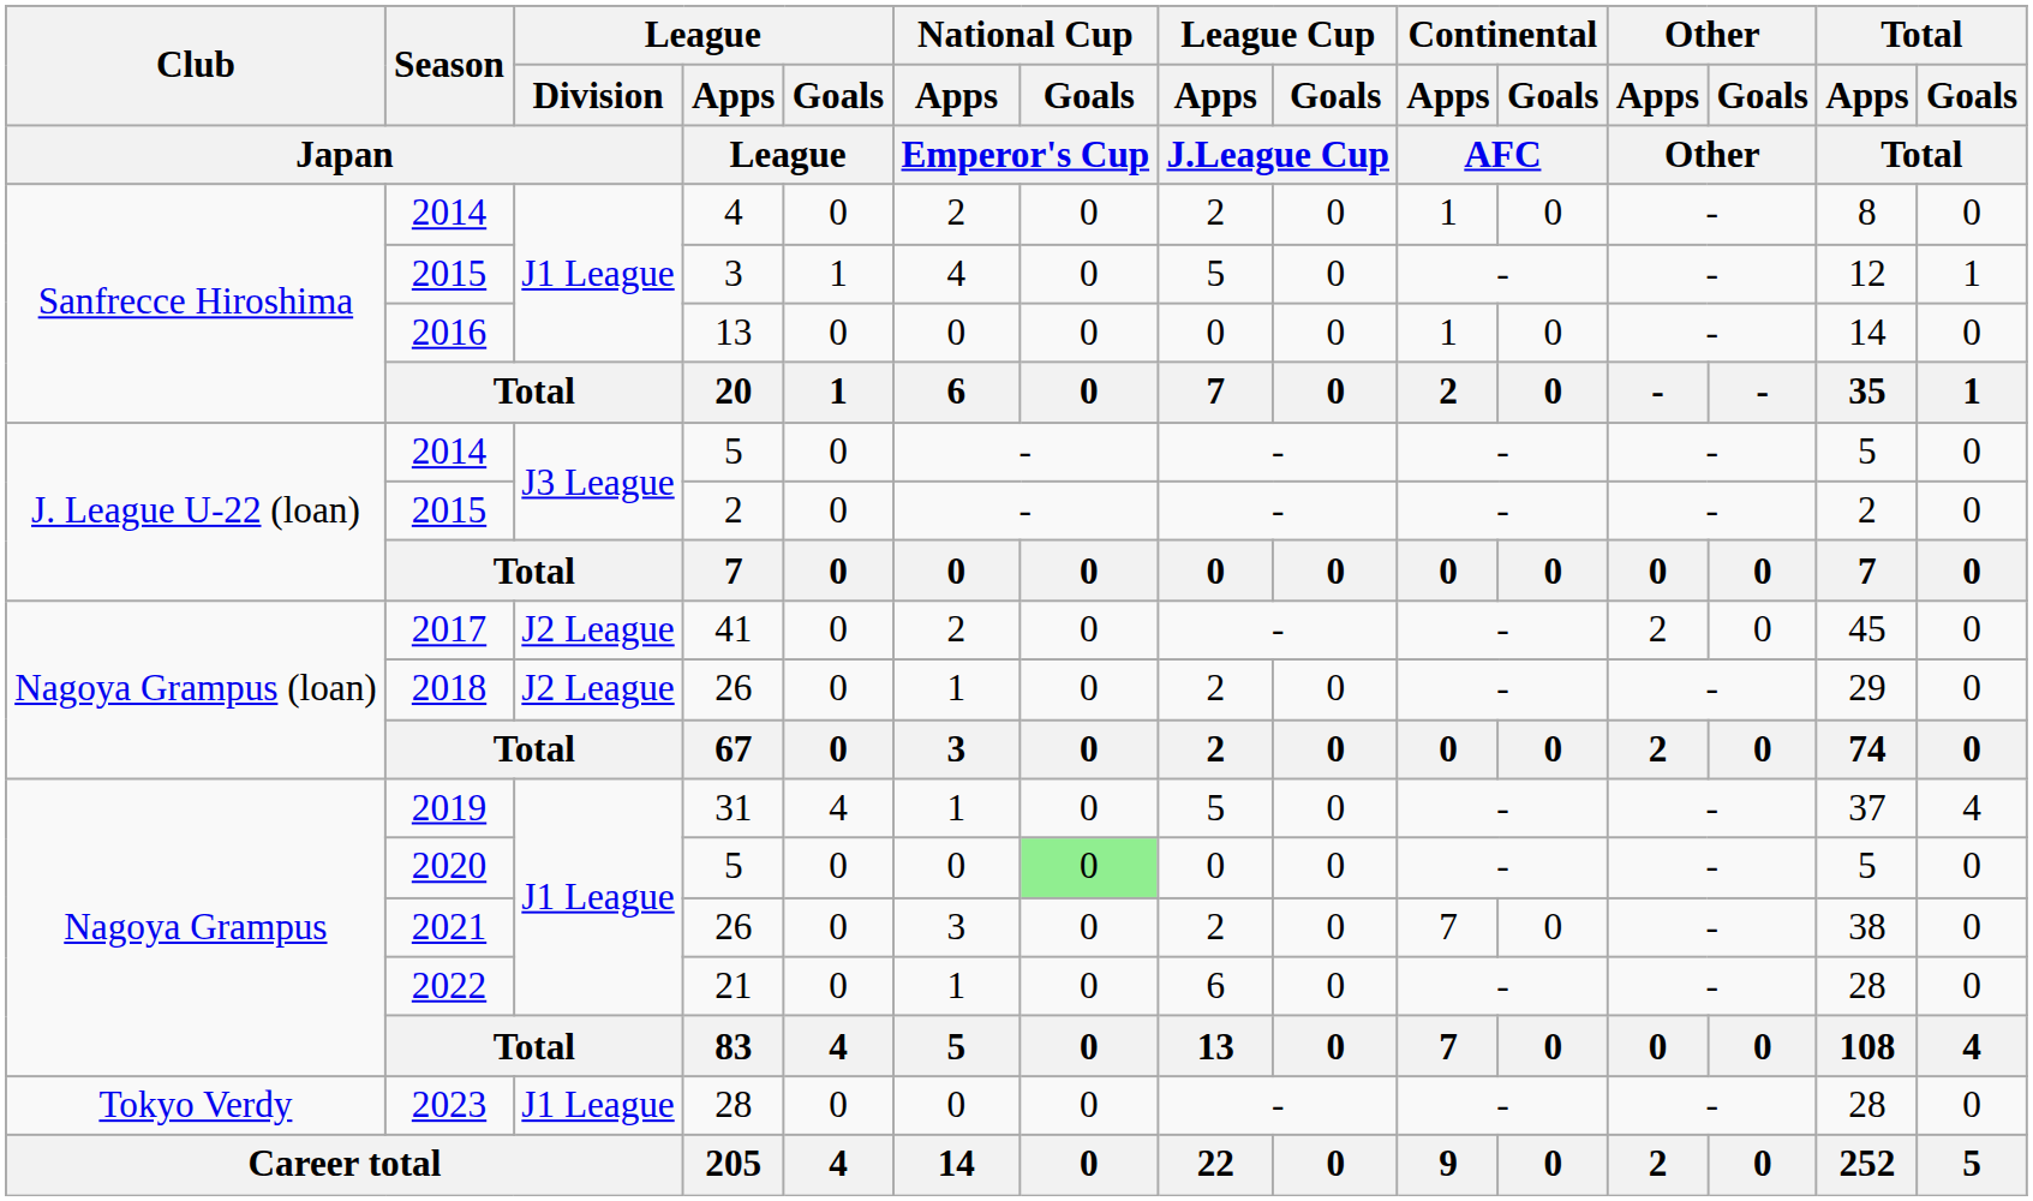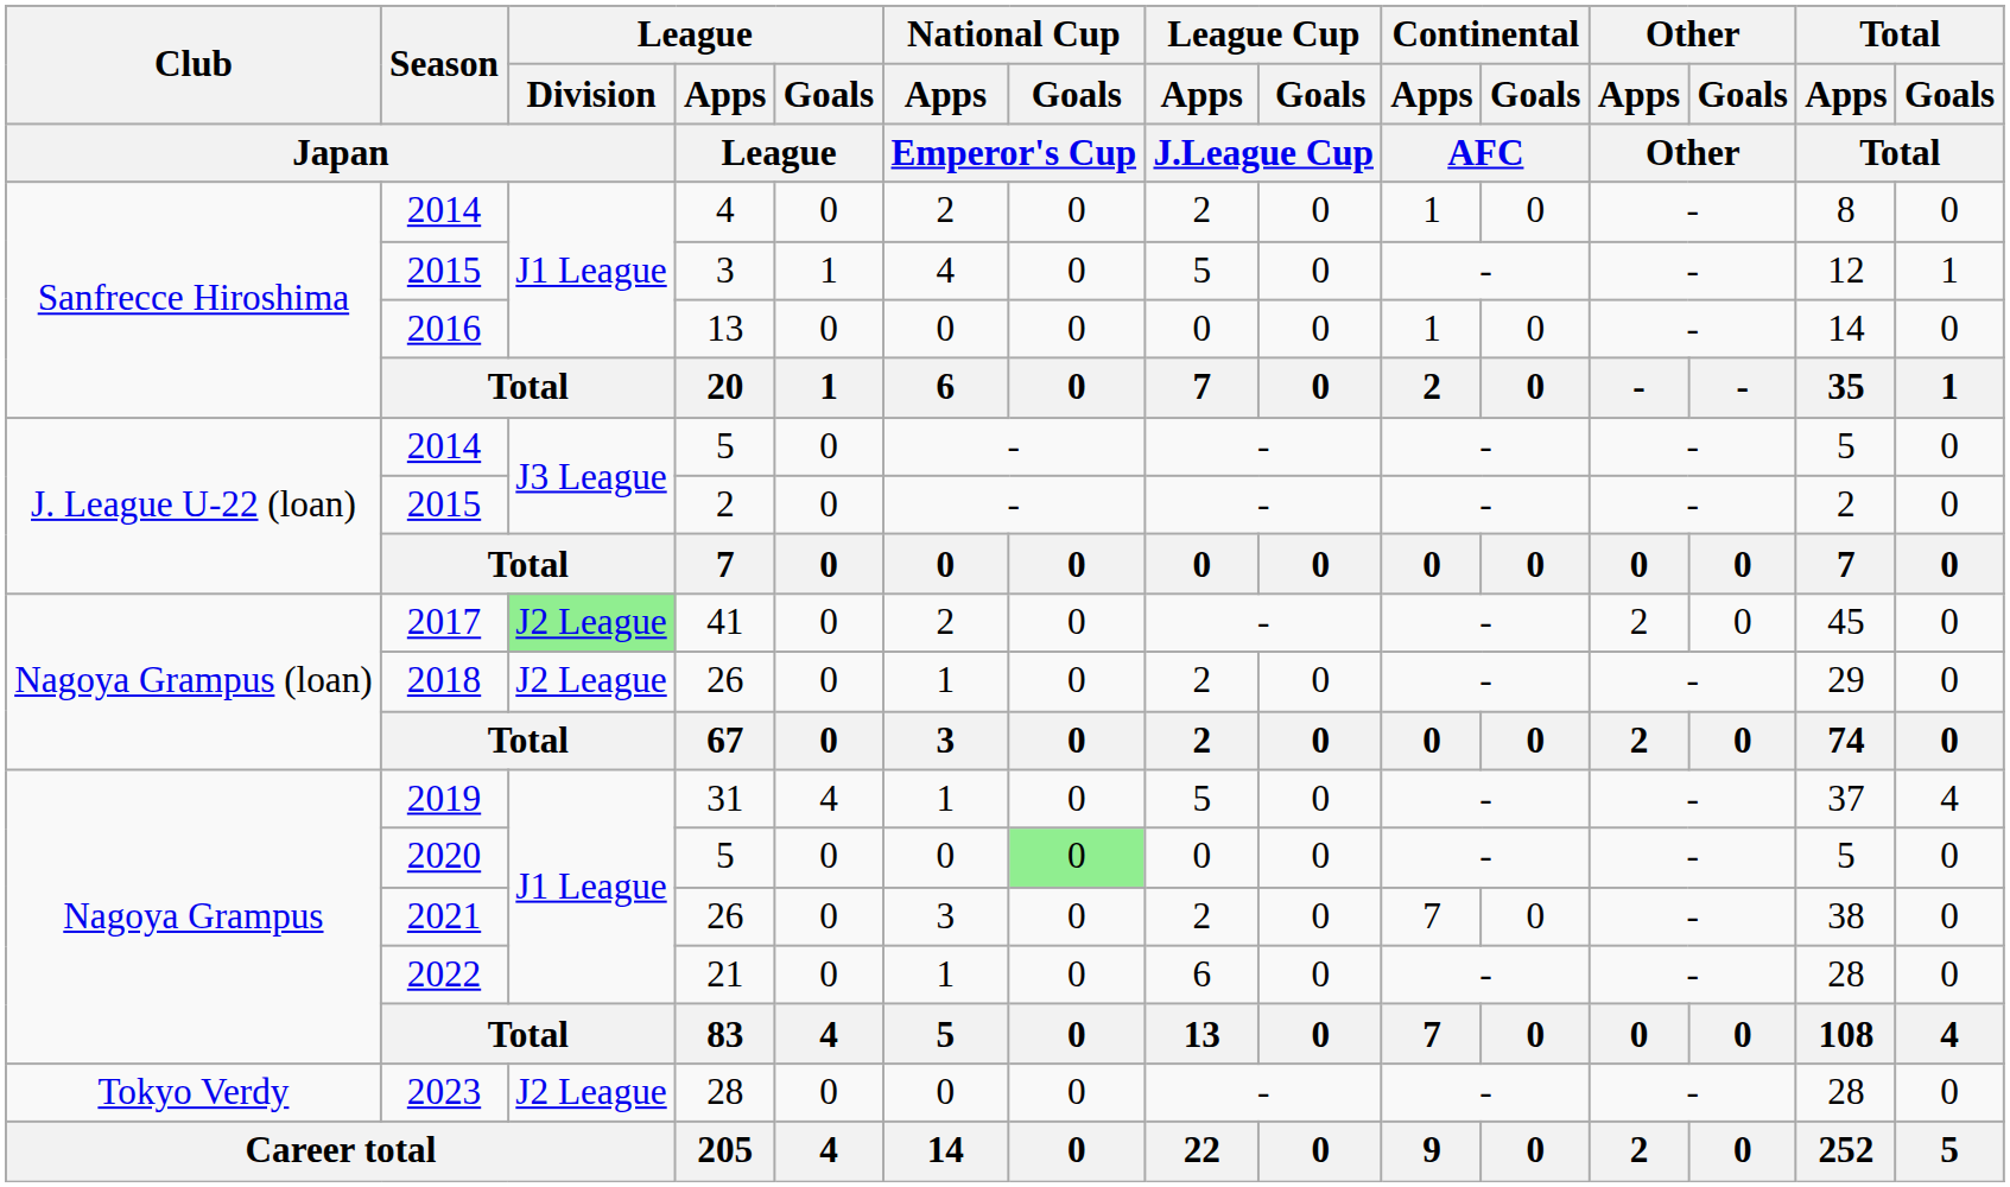2017 | League / Division / Japan: no background -> lightgreen background
2023 | League / Division / Japan: J1 League -> J2 League
